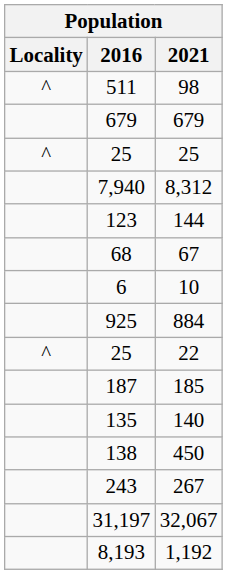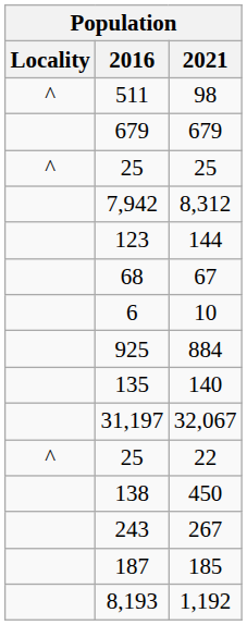8,312 | 2016: 7,940 -> 7,942
rows swapped: 140 <-> 22
rows swapped: 185 <-> 32,067
